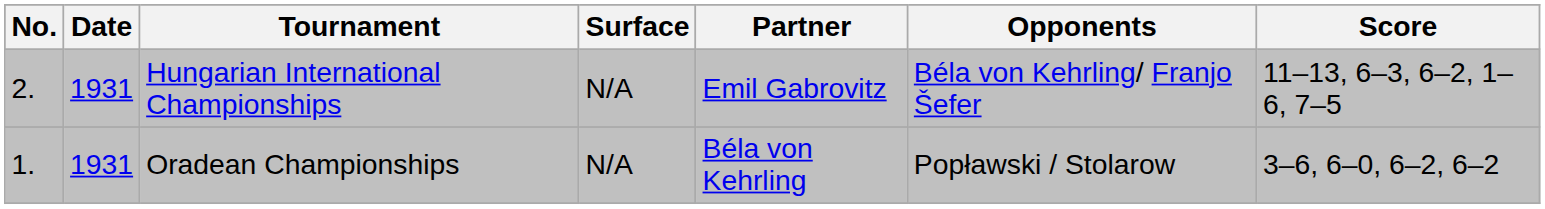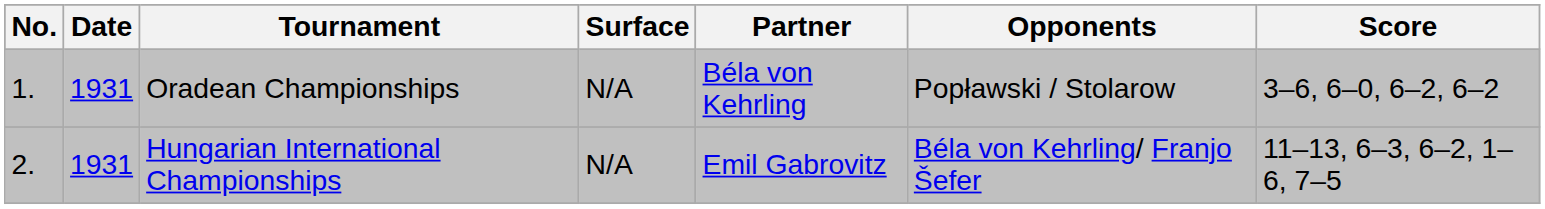rows swapped: Oradean Championships <-> Hungarian International Championships
